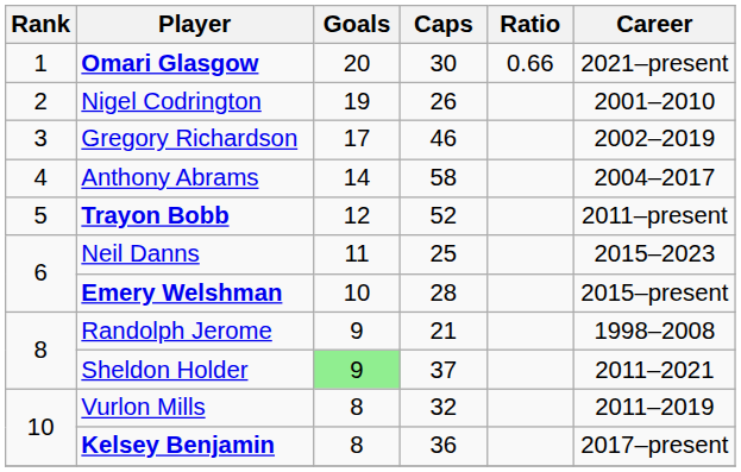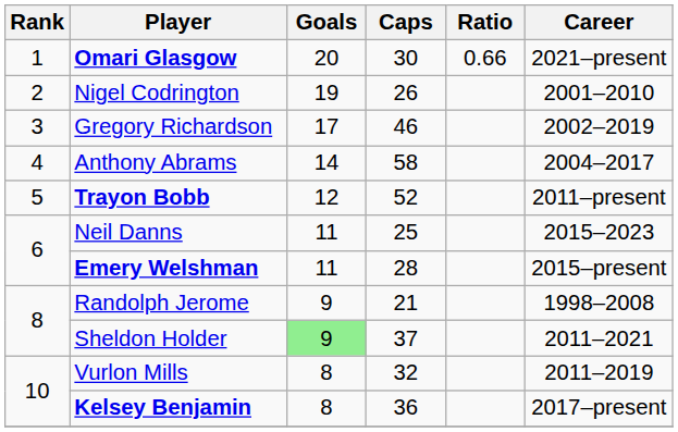Emery Welshman | Goals: 10 -> 11
